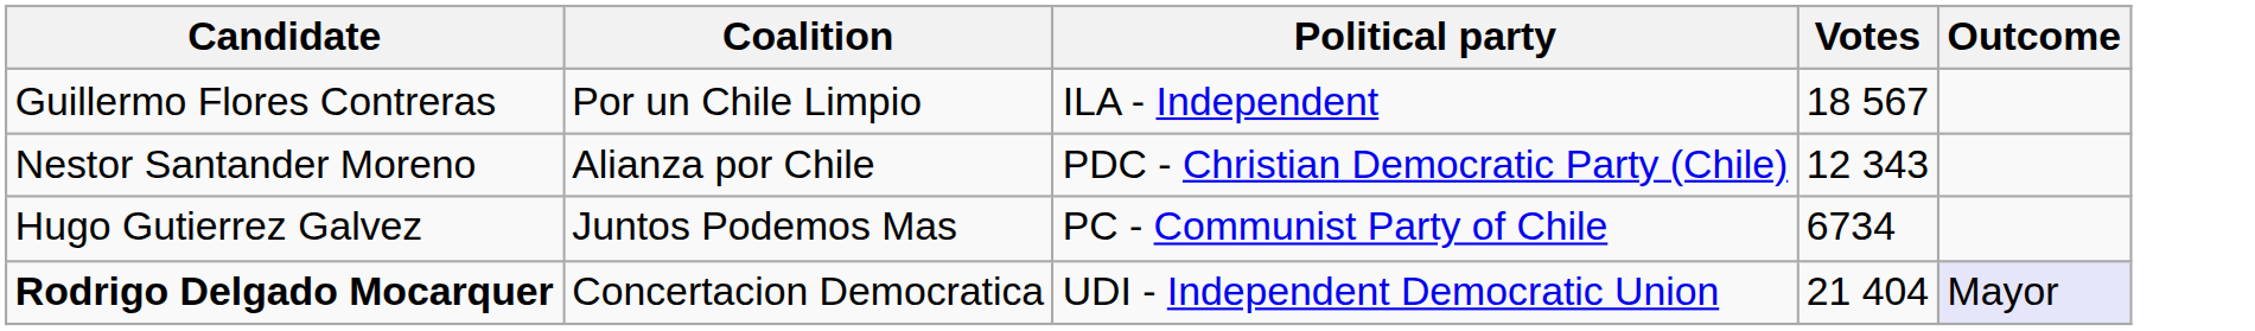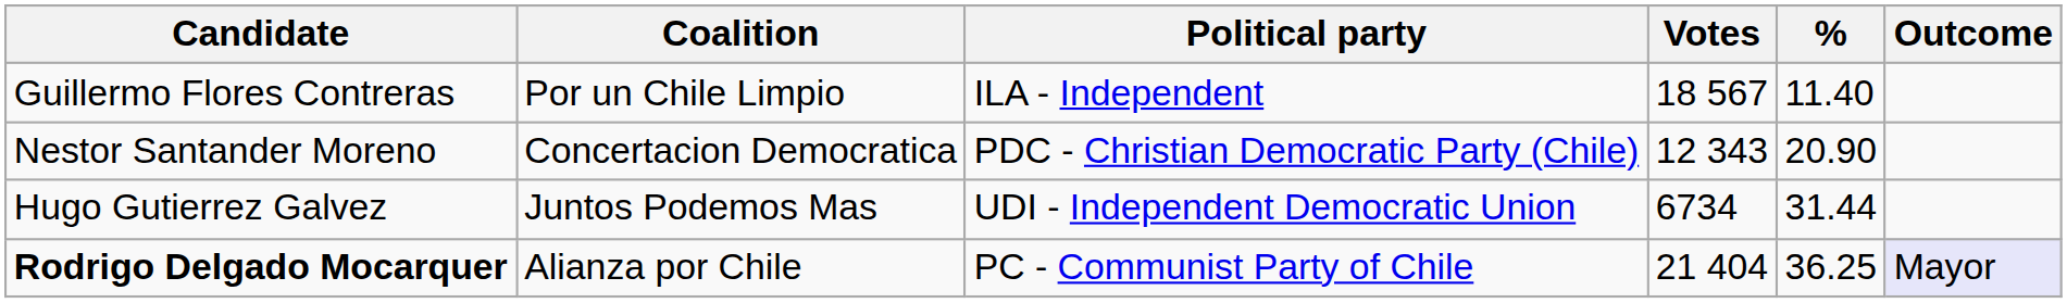+ column: % | 11.40 | 20.90 | 31.44 | 36.25
Nestor Santander Moreno | Coalition: Alianza por Chile -> Concertacion Democratica
Hugo Gutierrez Galvez | Political party: PC - Communist Party of Chile -> UDI - Independent Democratic Union
Rodrigo Delgado Mocarquer | Coalition: Concertacion Democratica -> Alianza por Chile
Rodrigo Delgado Mocarquer | Political party: UDI - Independent Democratic Union -> PC - Communist Party of Chile
